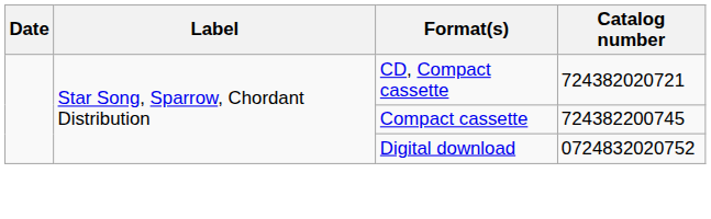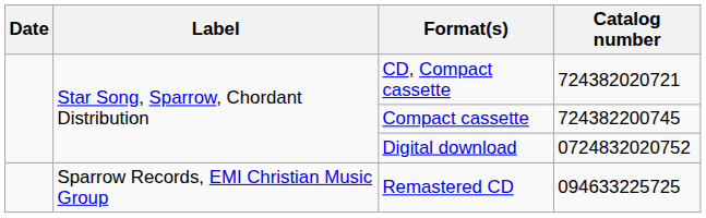+ row: Sparrow Records, EMI Christian Music Group | Remastered CD | 094633225725
